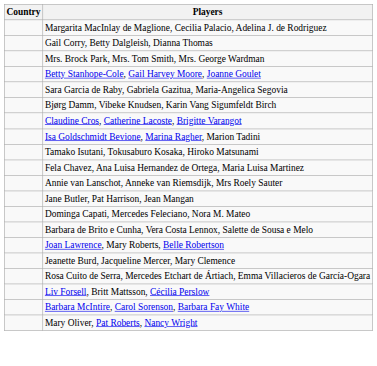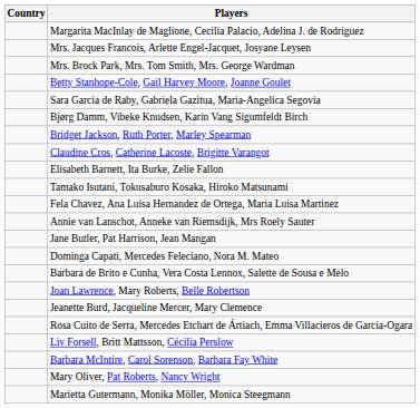- row: Gail Corry, Betty Dalgleish, Dianna Thomas
+ row: Mrs. Jacques Francois, Arlette Engel-Jacquet, Josyane Leysen
+ row: Bridget Jackson, Ruth Porter, Marley Spearman
+ row: Elisabeth Barnett, Ita Burke, Zelie Fallon
- row: Isa Goldschmidt Bevione, Marina Ragher, Marion Tadini
+ row: Marietta Gutermann, Monika Möller, Monica Steegmann
